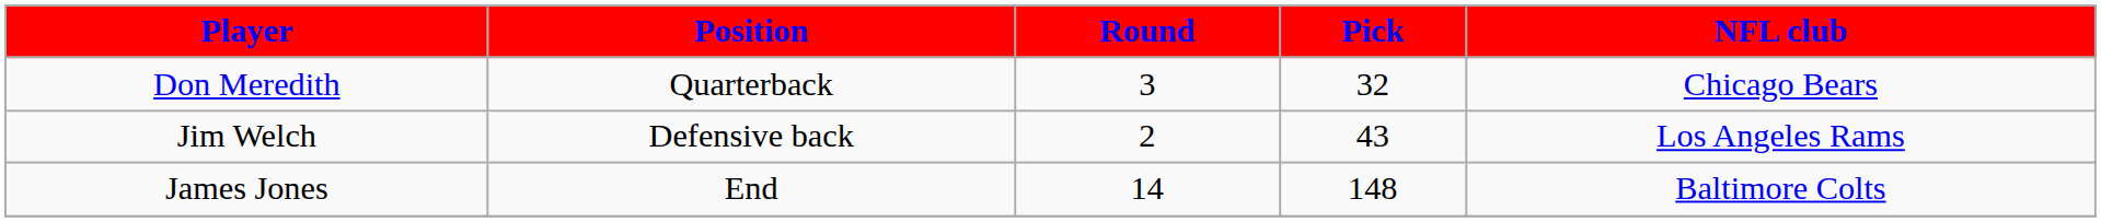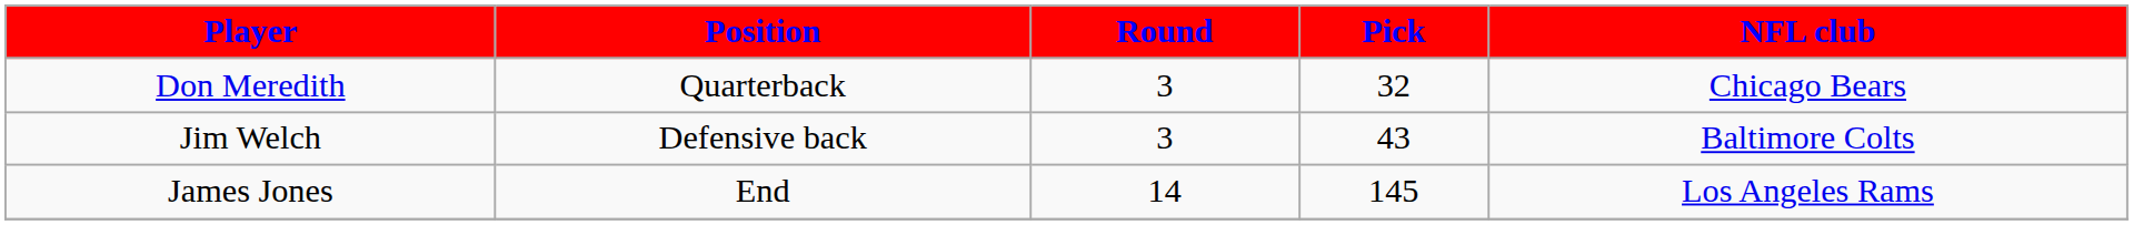Jim Welch | Round: 2 -> 3
Jim Welch | NFL club: Los Angeles Rams -> Baltimore Colts
James Jones | Pick: 148 -> 145
James Jones | NFL club: Baltimore Colts -> Los Angeles Rams
